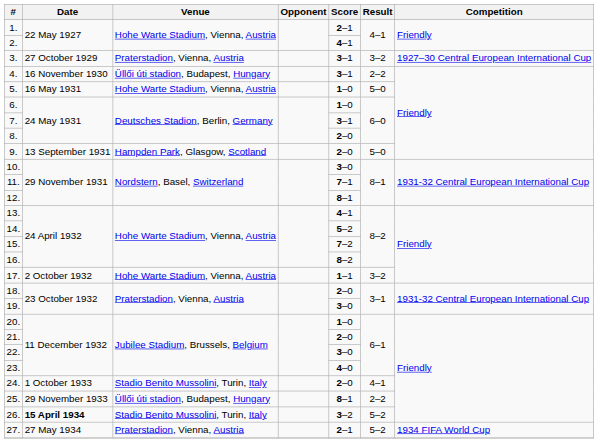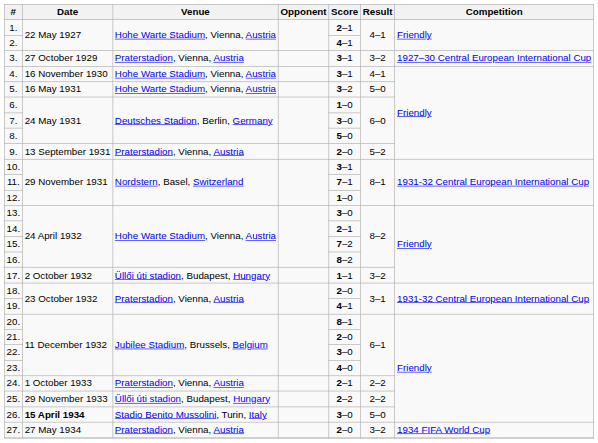4. | Venue: Üllői úti stadion, Budapest, Hungary -> Hohe Warte Stadium, Vienna, Austria
4. | Result: 2–2 -> 4–1
5. | Score: 1–0 -> 3–2
7. | Score: 3–1 -> 3–0
8. | Score: 2–0 -> 5–0
9. | Venue: Hampden Park, Glasgow, Scotland -> Praterstadion, Vienna, Austria
9. | Result: 5–0 -> 5–2
10. | Score: 3–0 -> 3–1
12. | Score: 8–1 -> 1–0
13. | Score: 4–1 -> 3–0
14. | Score: 5–2 -> 2–1
17. | Venue: Hohe Warte Stadium, Vienna, Austria -> Üllői úti stadion, Budapest, Hungary
19. | Score: 3–0 -> 4–1
20. | Score: 1–0 -> 8–1
24. | Venue: Stadio Benito Mussolini, Turin, Italy -> Praterstadion, Vienna, Austria
24. | Score: 2–0 -> 2–1
24. | Result: 4–1 -> 2–2
25. | Score: 8–1 -> 2–2
26. | Score: 3–2 -> 3–0
26. | Result: 5–2 -> 5–0
27. | Score: 2–1 -> 2–0
27. | Result: 5–2 -> 3–2
